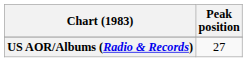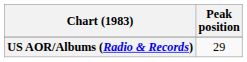US AOR/Albums (Radio & Records) | Peak position: 27 -> 29
